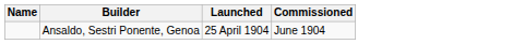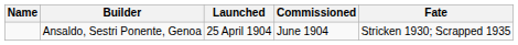+ column: Fate | Stricken 1930; Scrapped 1935
